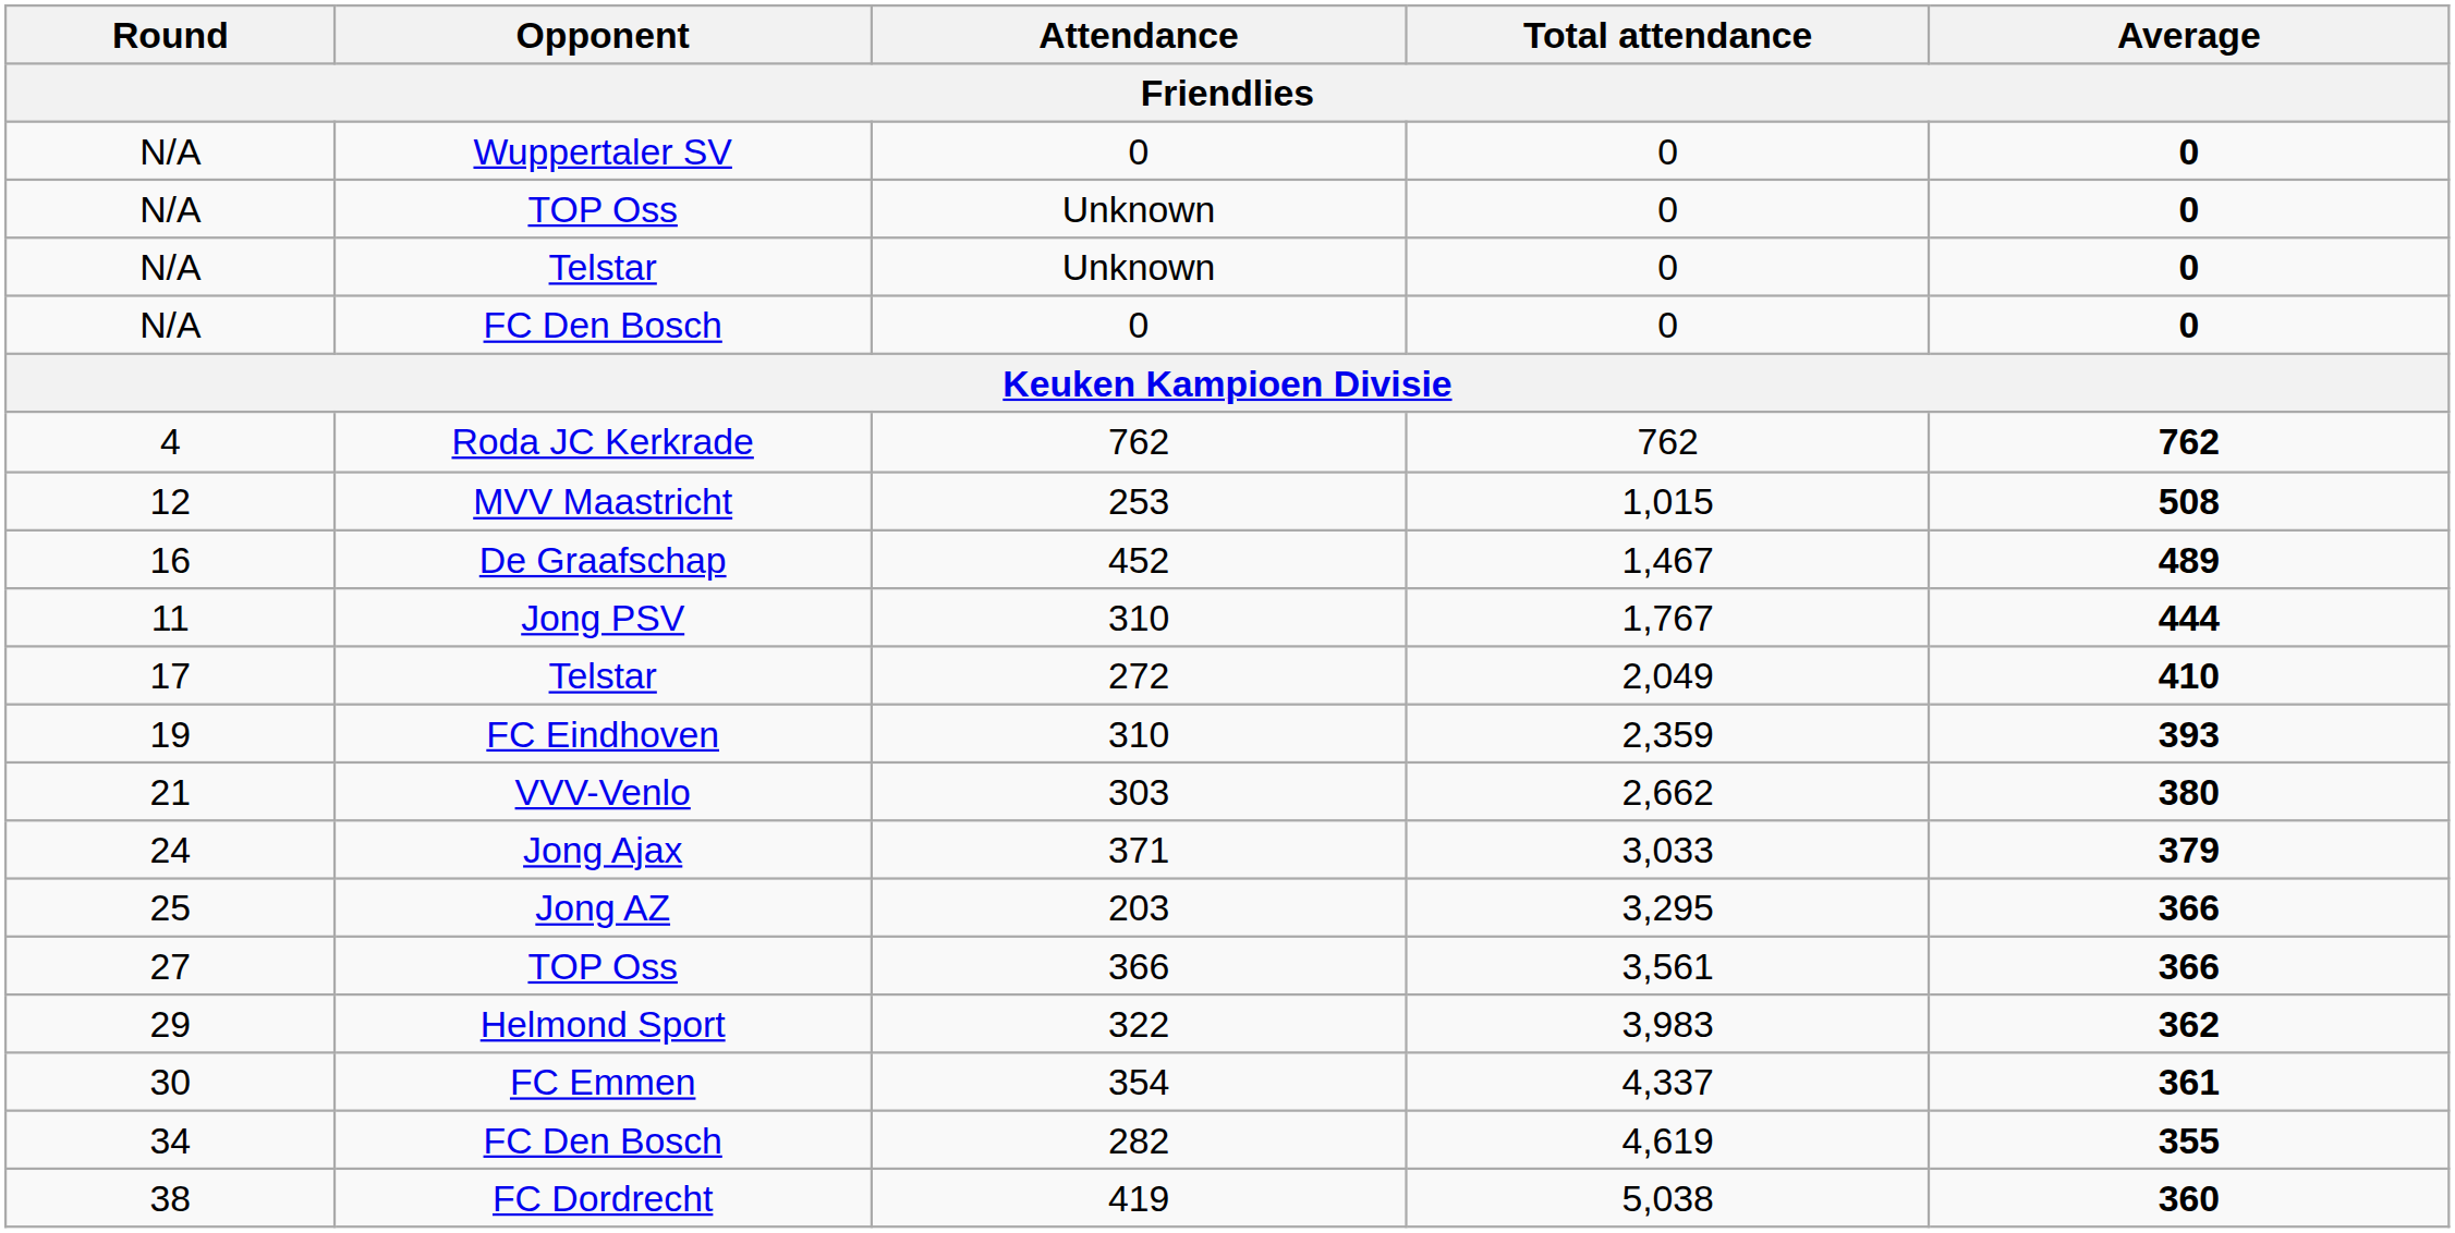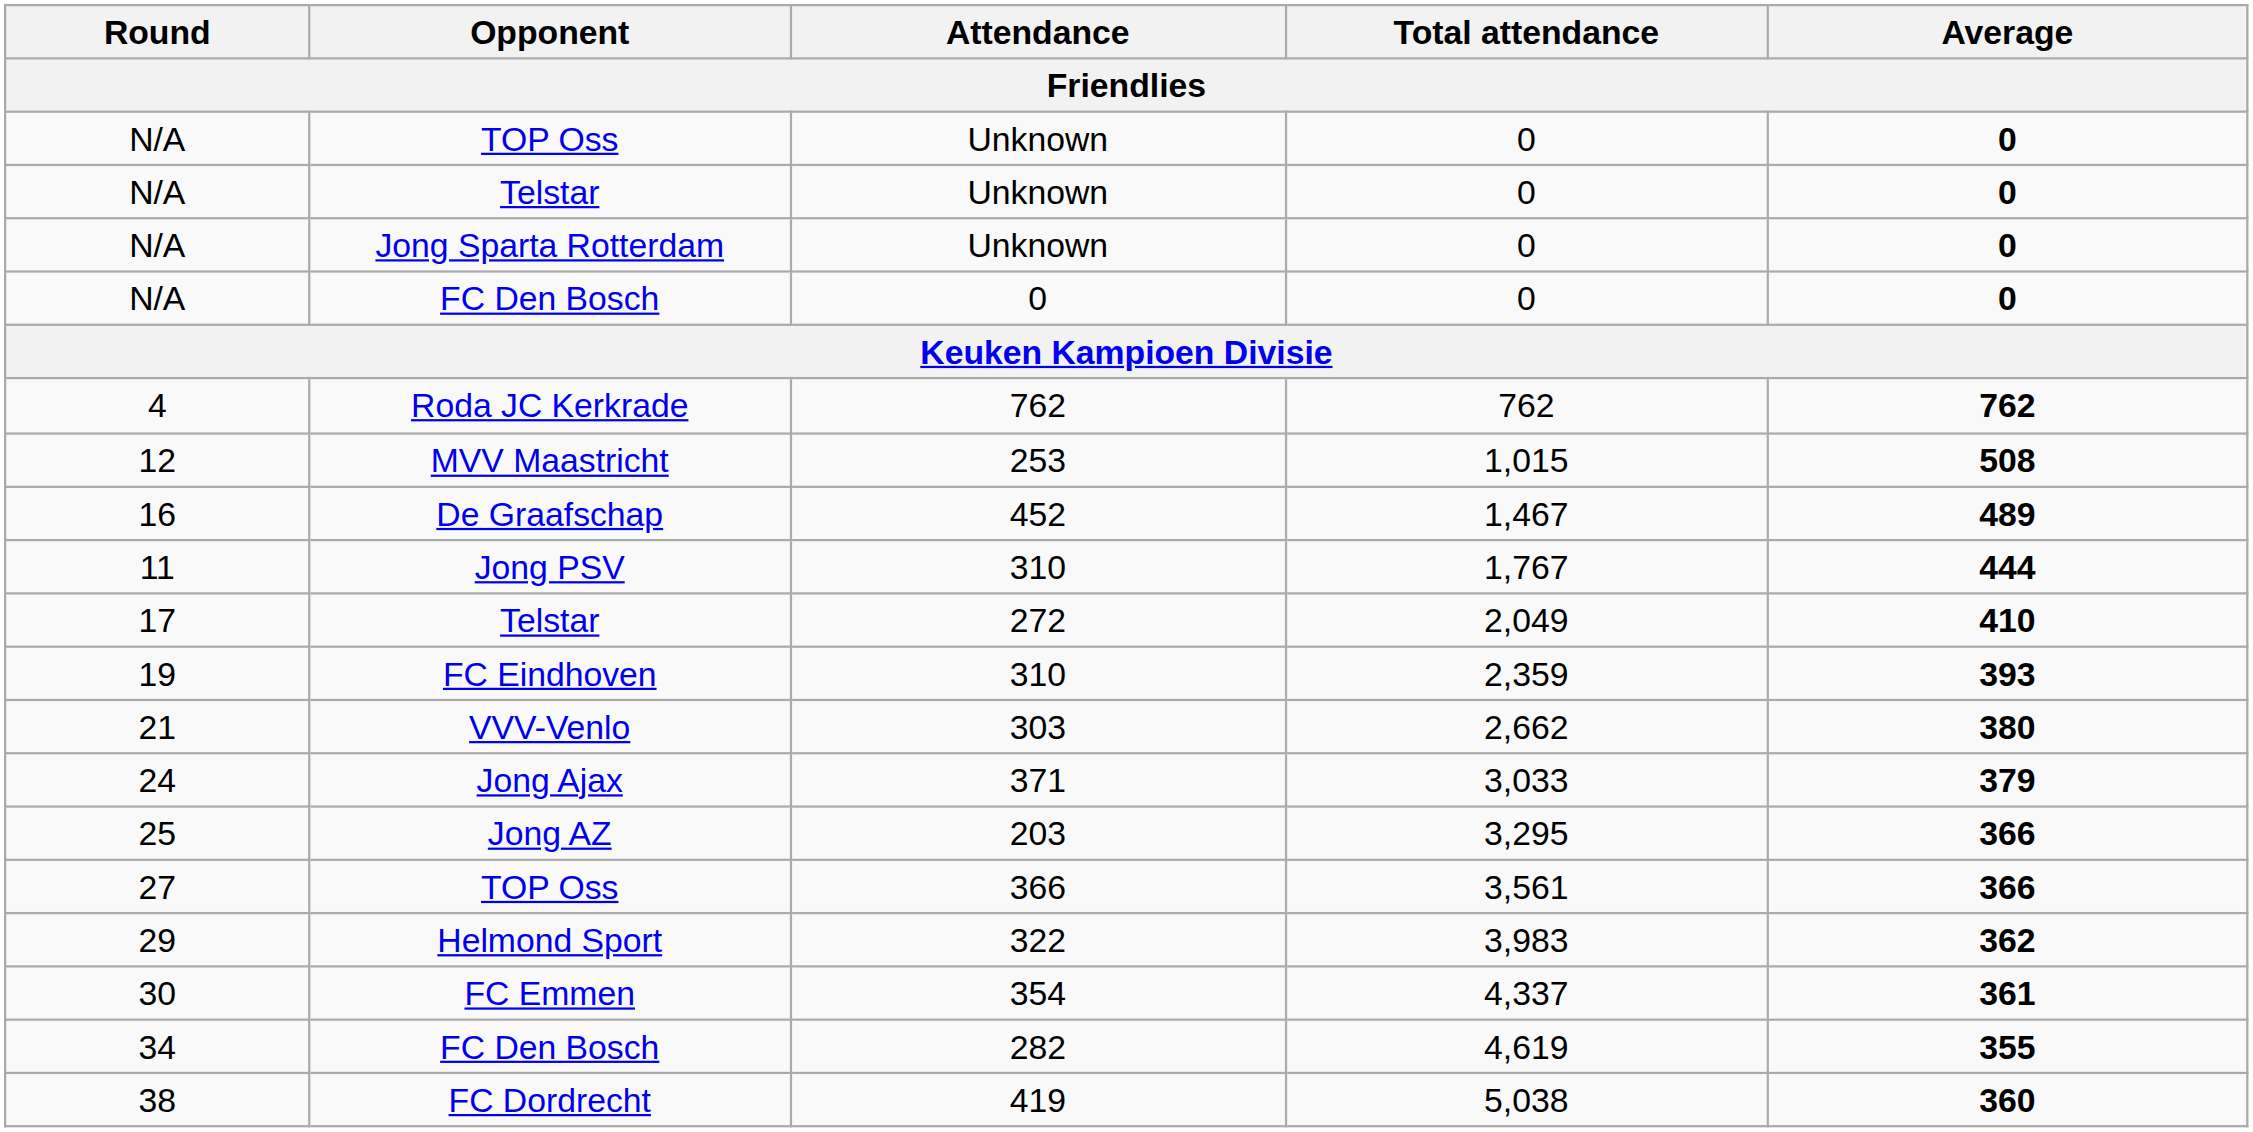- row: N/A | Wuppertaler SV | 0 | 0 | 0
+ row: N/A | Jong Sparta Rotterdam | Unknown | 0 | 0
